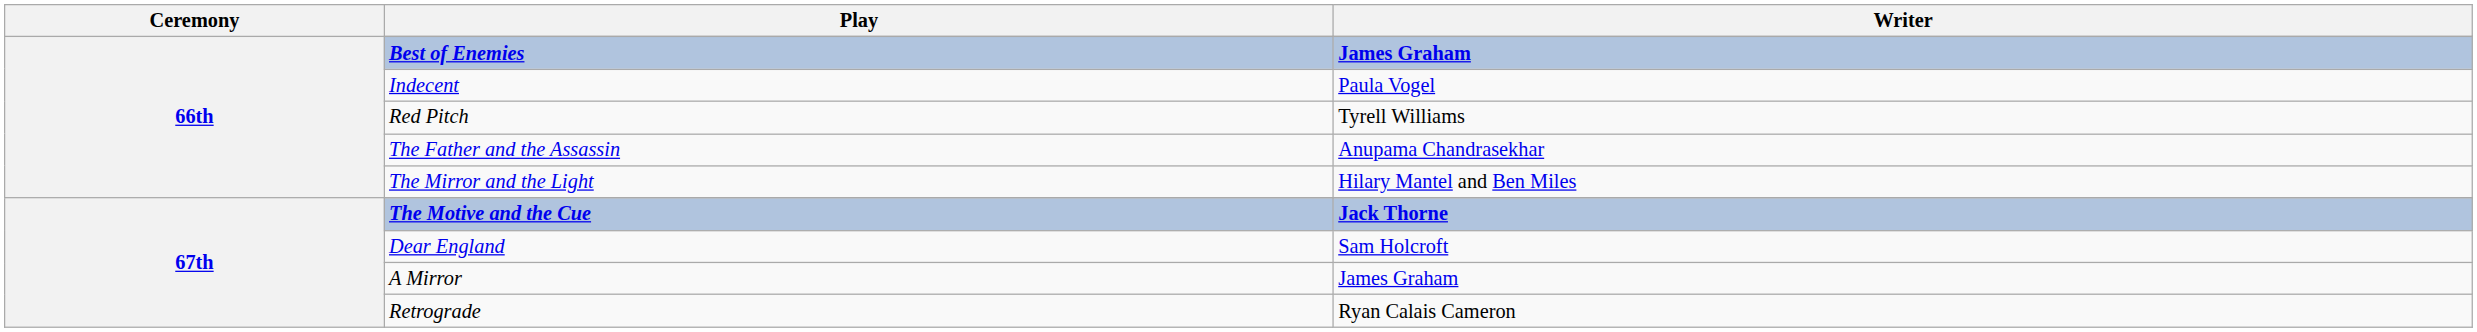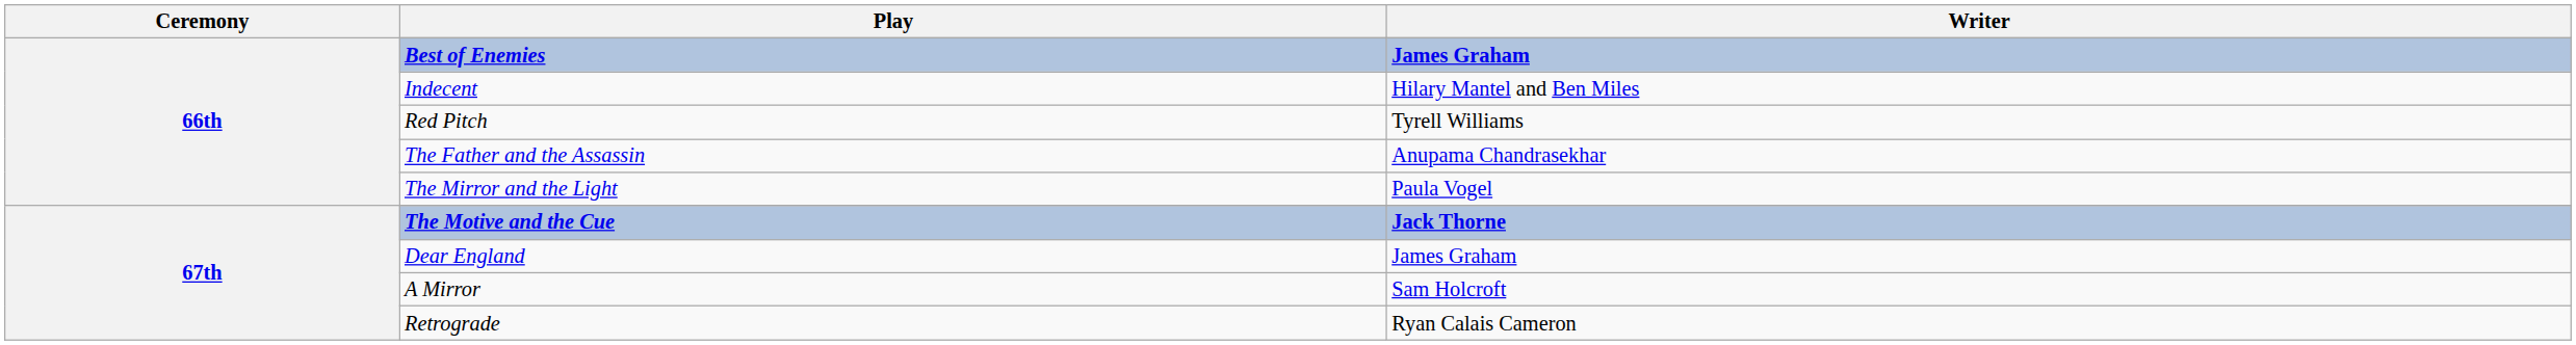Indecent | Writer: Paula Vogel -> Hilary Mantel and Ben Miles
The Mirror and the Light | Writer: Hilary Mantel and Ben Miles -> Paula Vogel
Dear England | Writer: Sam Holcroft -> James Graham
A Mirror | Writer: James Graham -> Sam Holcroft
